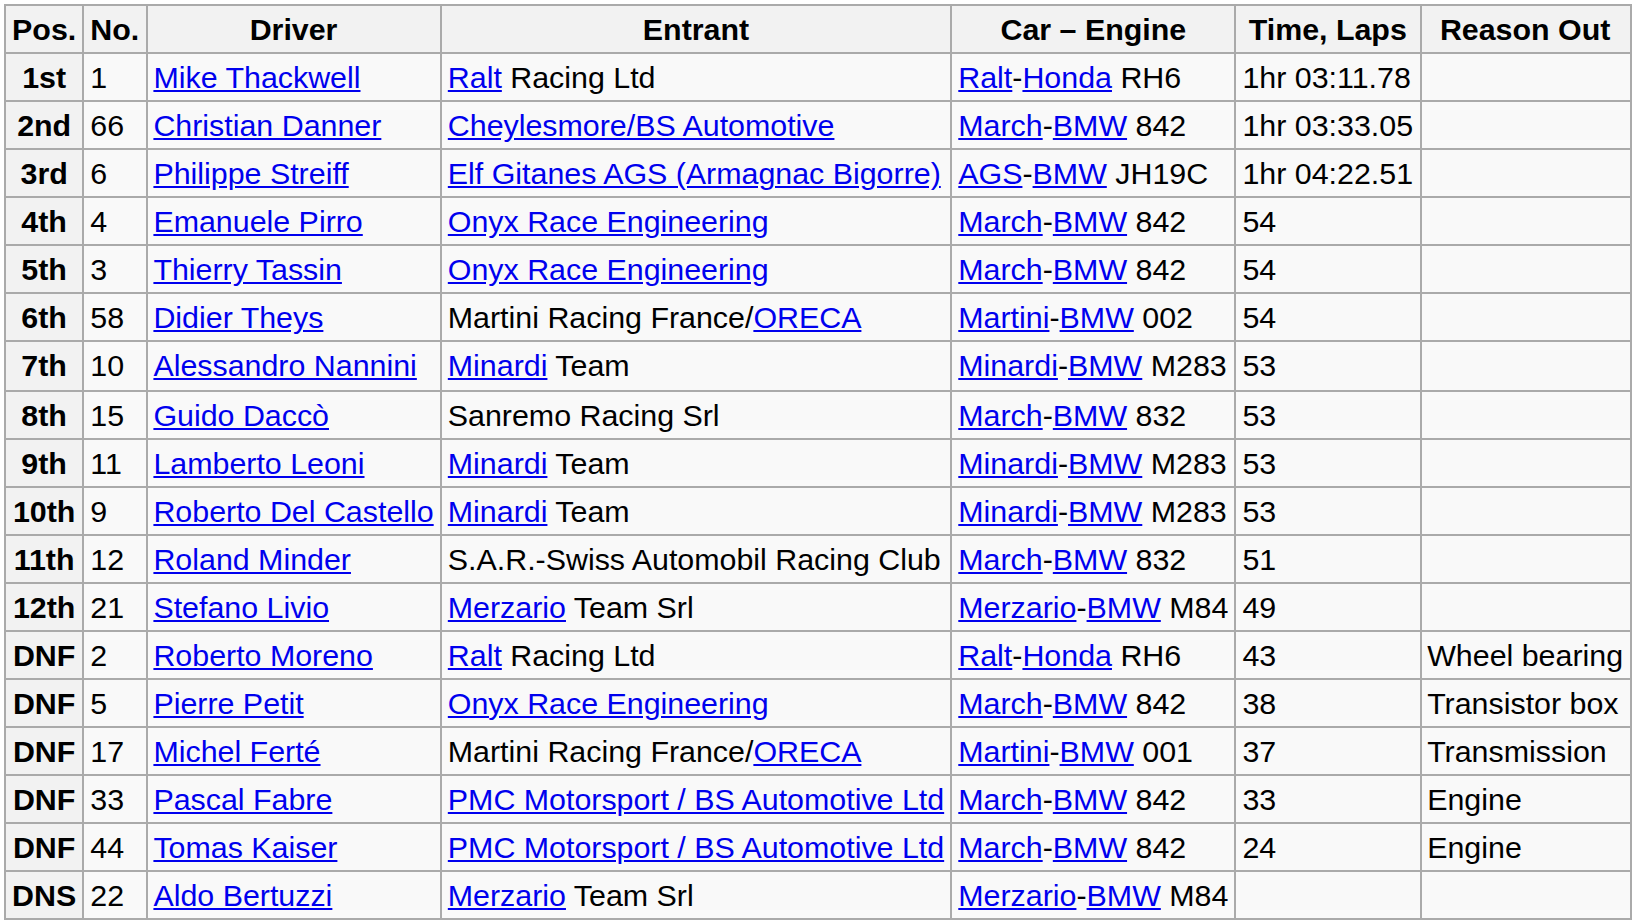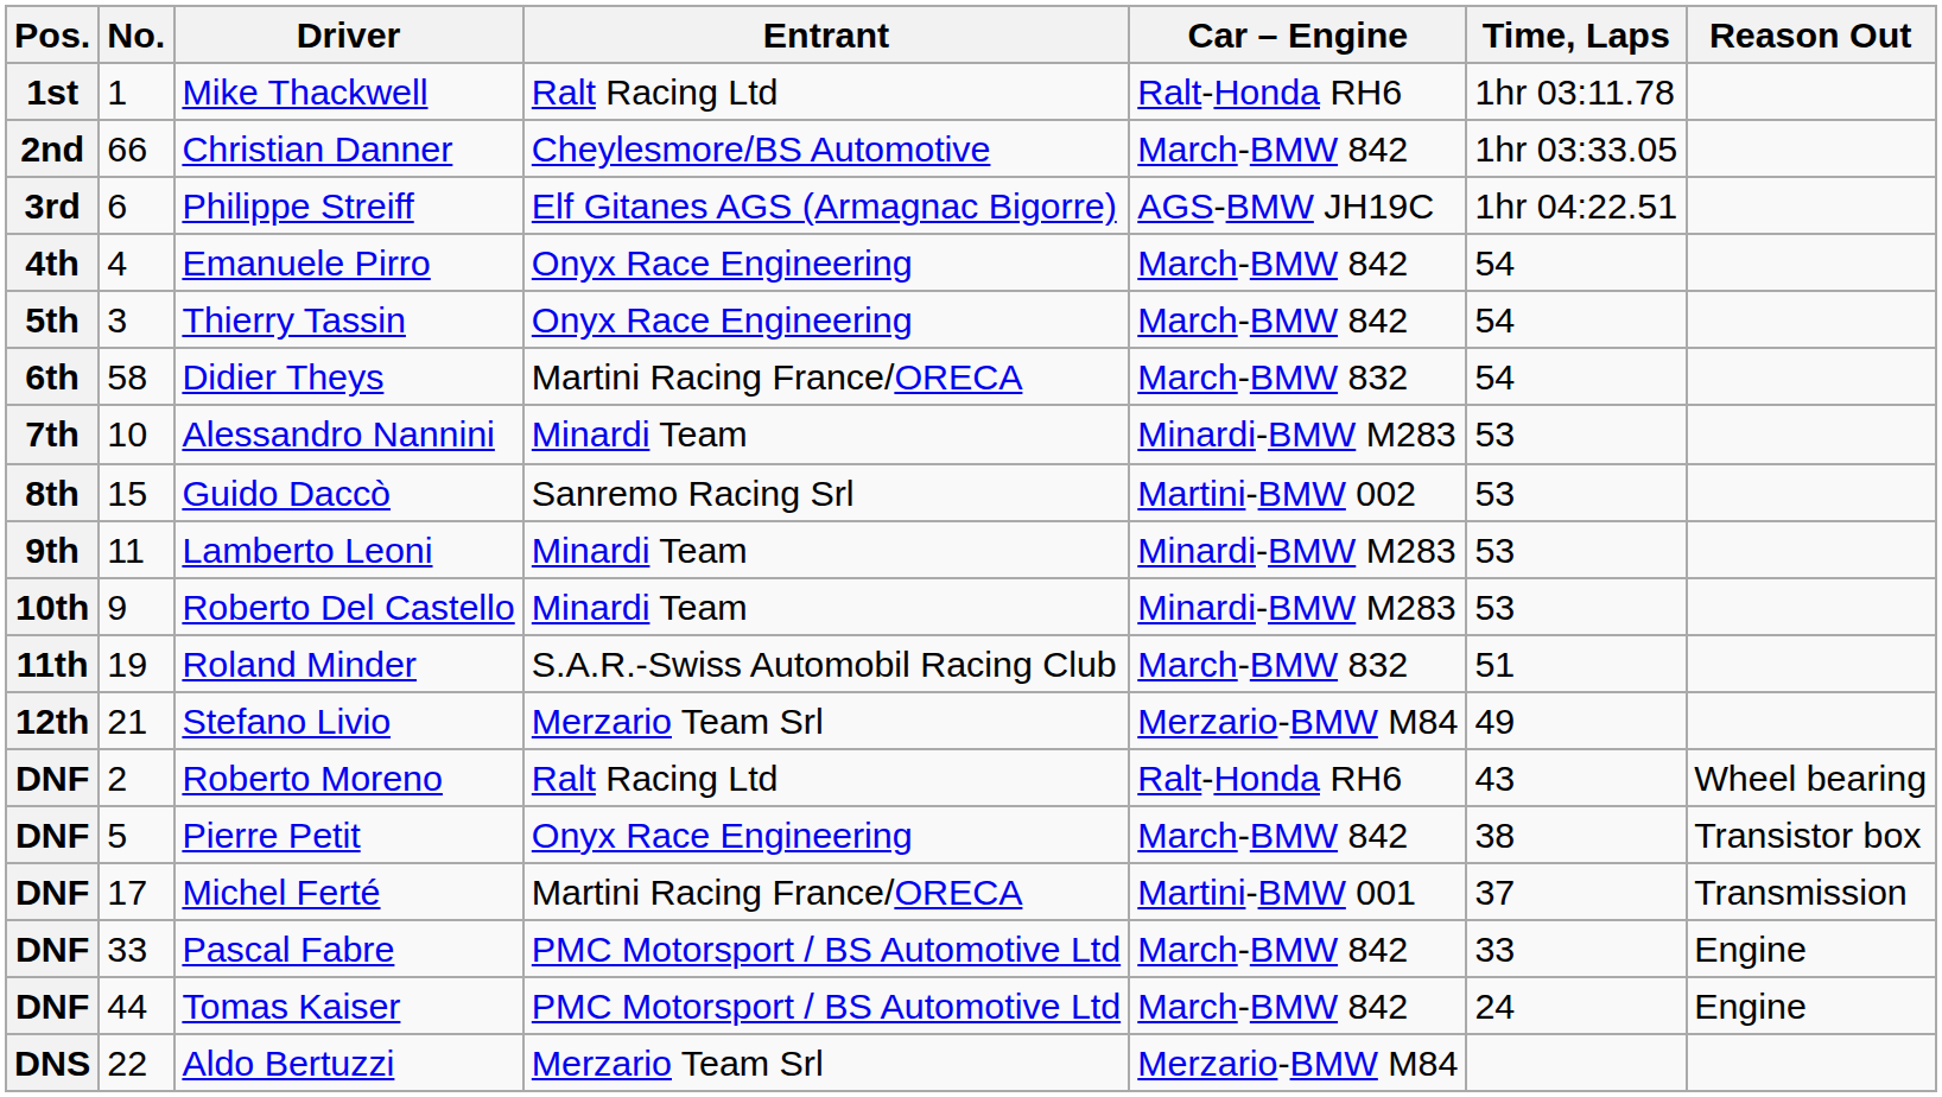Didier Theys | Car – Engine: Martini-BMW 002 -> March-BMW 832
Guido Daccò | Car – Engine: March-BMW 832 -> Martini-BMW 002
Roland Minder | No.: 12 -> 19
